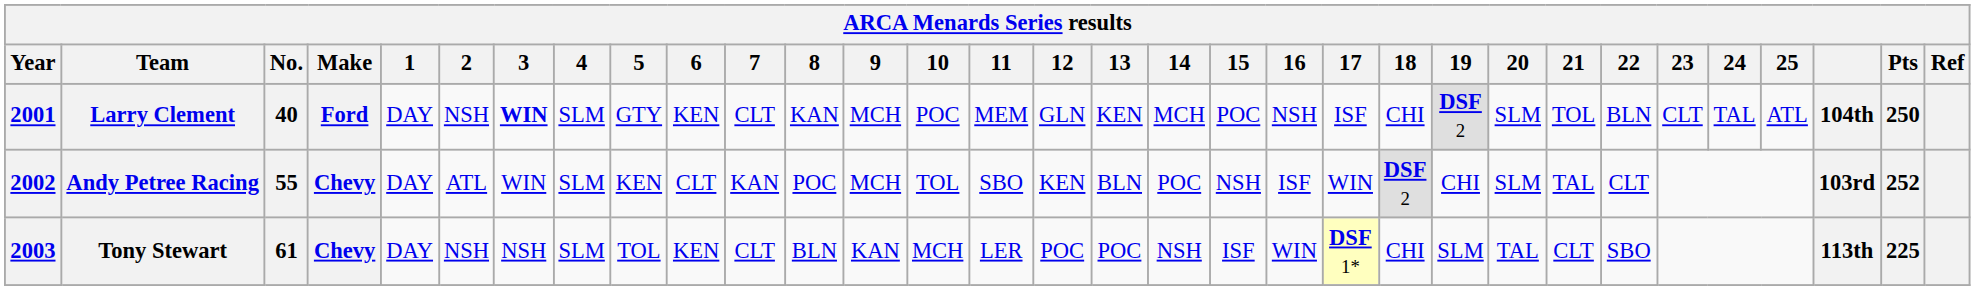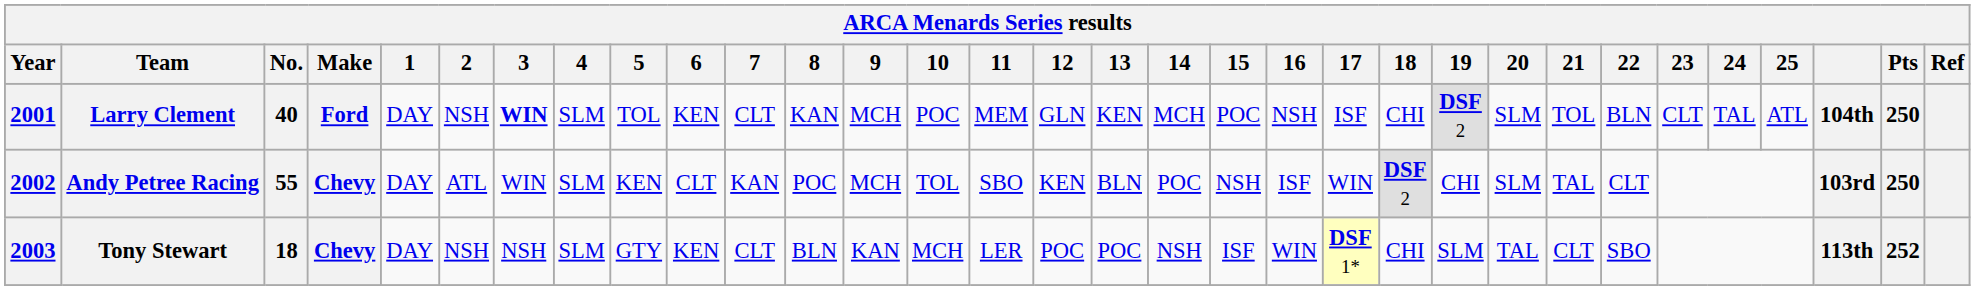Larry Clement | 5: GTY -> TOL
Andy Petree Racing | Pts: 252 -> 250
Tony Stewart | No.: 61 -> 18
Tony Stewart | 5: TOL -> GTY
Tony Stewart | Pts: 225 -> 252
